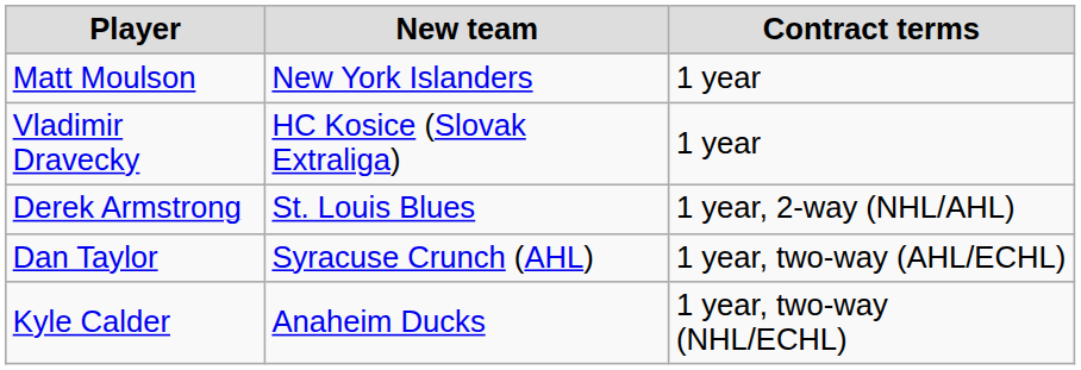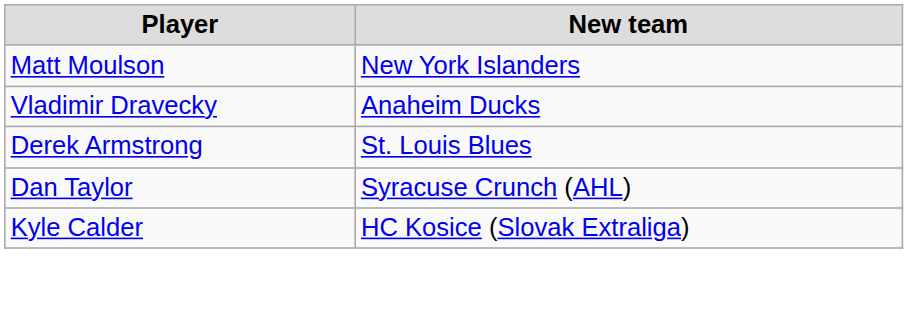- column: Contract terms | 1 year | 1 year | 1 year, 2-way (NHL/AHL) | 1 year, two-way (AHL/ECHL) | 1 year, two-way (NHL/ECHL)
Vladimir Dravecky | New team: HC Kosice (Slovak Extraliga) -> Anaheim Ducks
Kyle Calder | New team: Anaheim Ducks -> HC Kosice (Slovak Extraliga)
